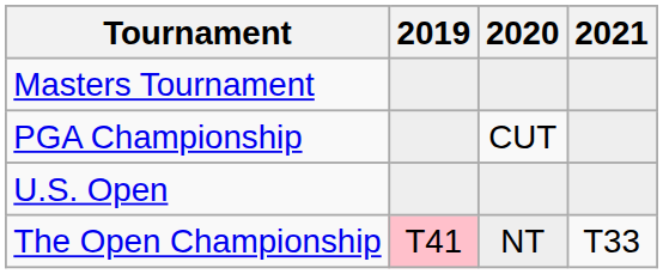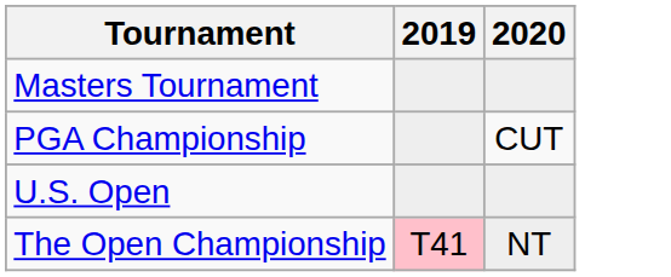- column: 2021 | T33
